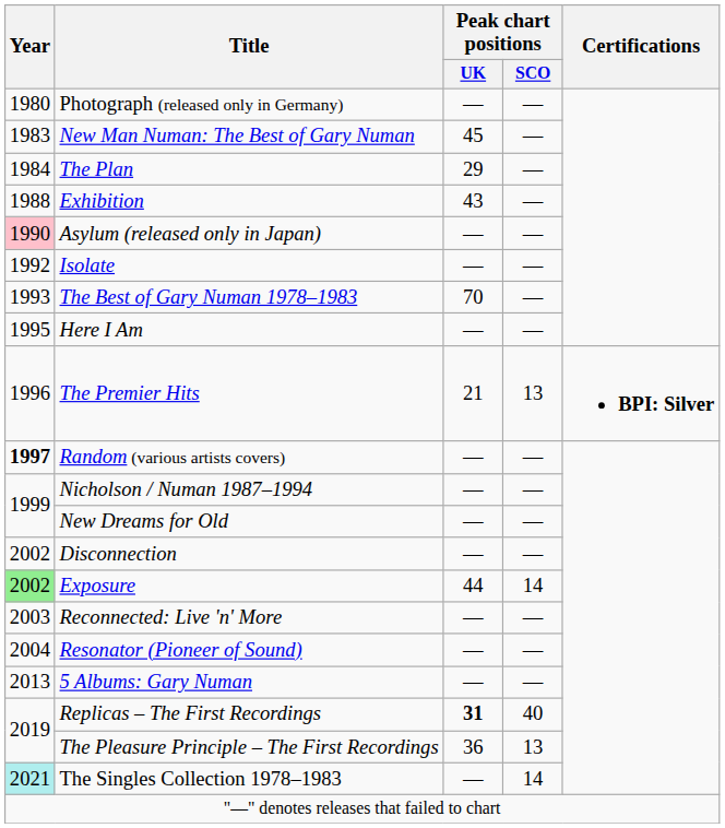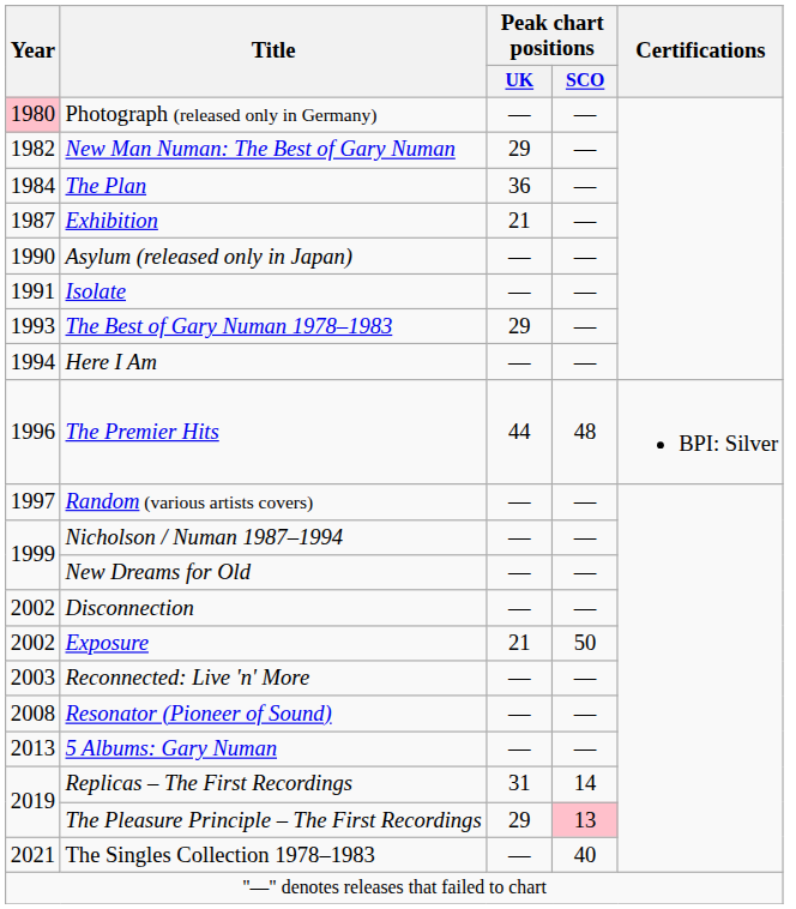Photograph (released only in Germany) | Year: no background -> pink background
New Man Numan: The Best of Gary Numan | Year: 1983 -> 1982
New Man Numan: The Best of Gary Numan | Peak chart positions / UK: 45 -> 29
The Plan | Peak chart positions / UK: 29 -> 36
Exhibition | Year: 1988 -> 1987
Exhibition | Peak chart positions / UK: 43 -> 21
Asylum (released only in Japan) | Year: pink background -> no background
Isolate | Year: 1992 -> 1991
The Best of Gary Numan 1978–1983 | Peak chart positions / UK: 70 -> 29
Here I Am | Year: 1995 -> 1994
The Premier Hits | Peak chart positions / UK: 21 -> 44
The Premier Hits | Peak chart positions / SCO: 13 -> 48
The Premier Hits | Certifications: bold -> normal
Random (various artists covers) | Year: bold -> normal
Exposure | Year: lightgreen background -> no background
Exposure | Peak chart positions / UK: 44 -> 21
Exposure | Peak chart positions / SCO: 14 -> 50
Resonator (Pioneer of Sound) | Year: 2004 -> 2008
Replicas – The First Recordings | Peak chart positions / UK: bold -> normal
Replicas – The First Recordings | Peak chart positions / SCO: 40 -> 14
The Pleasure Principle – The First Recordings | Peak chart positions / UK: 36 -> 29
The Pleasure Principle – The First Recordings | Peak chart positions / SCO: no background -> pink background
The Singles Collection 1978–1983 | Year: paleturquoise background -> no background
The Singles Collection 1978–1983 | Peak chart positions / SCO: 14 -> 40
